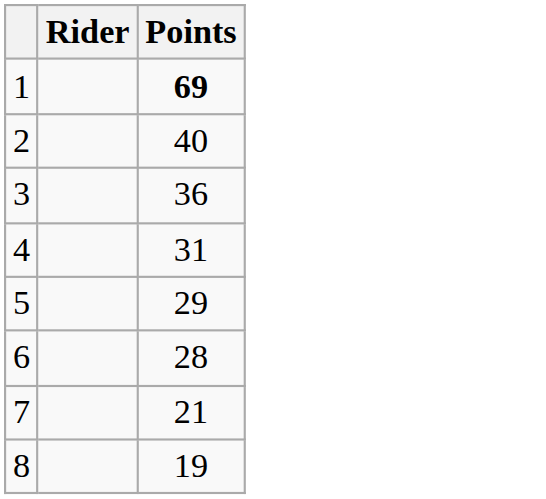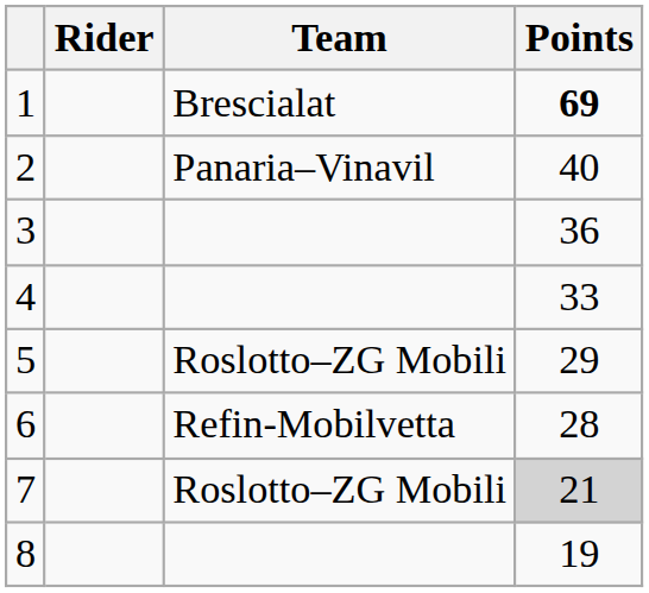+ column: Team | Brescialat | Panaria–Vinavil | Roslotto–ZG Mobili | Refin-Mobilvetta | Roslotto–ZG Mobili
4 | Points: 31 -> 33
7 | Points: no background -> lightgrey background
